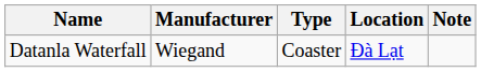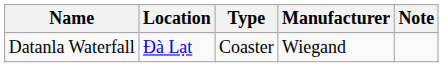columns swapped: Location <-> Manufacturer
